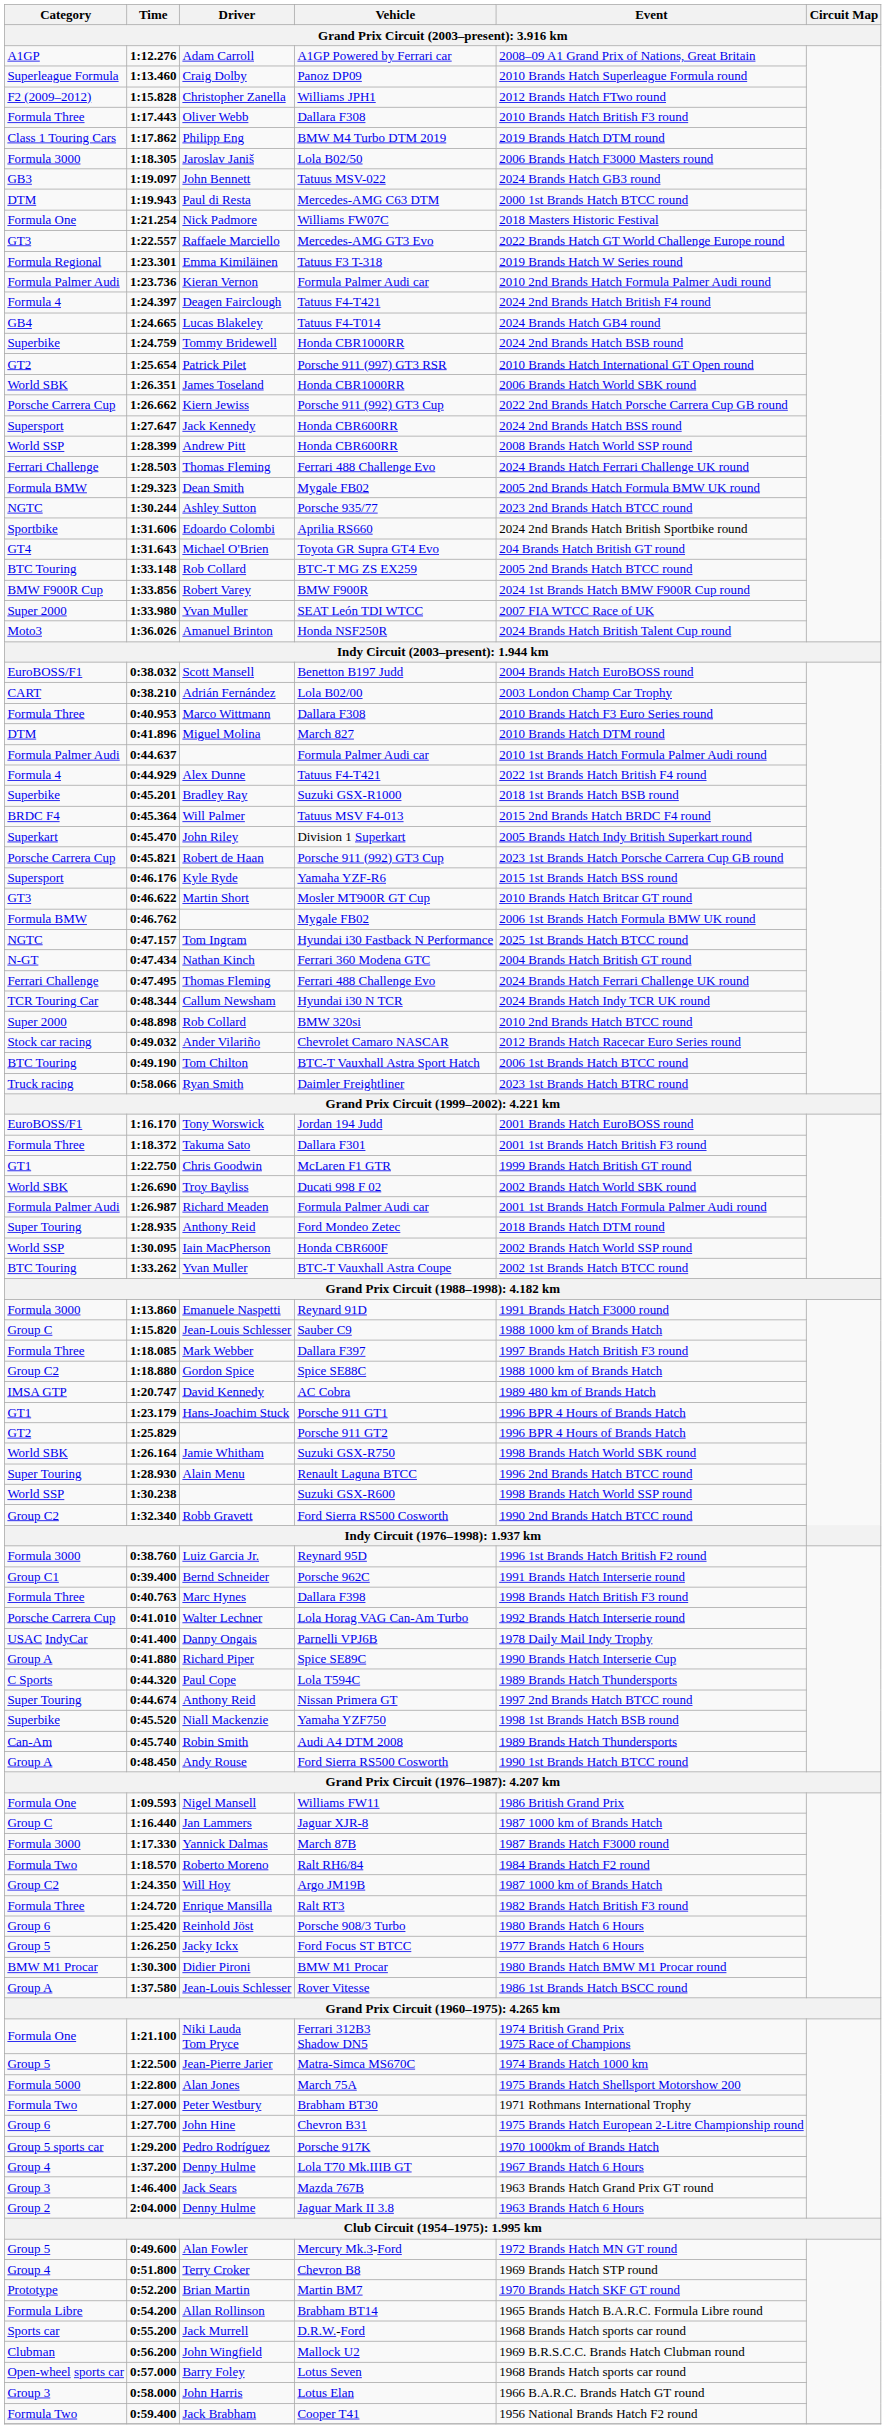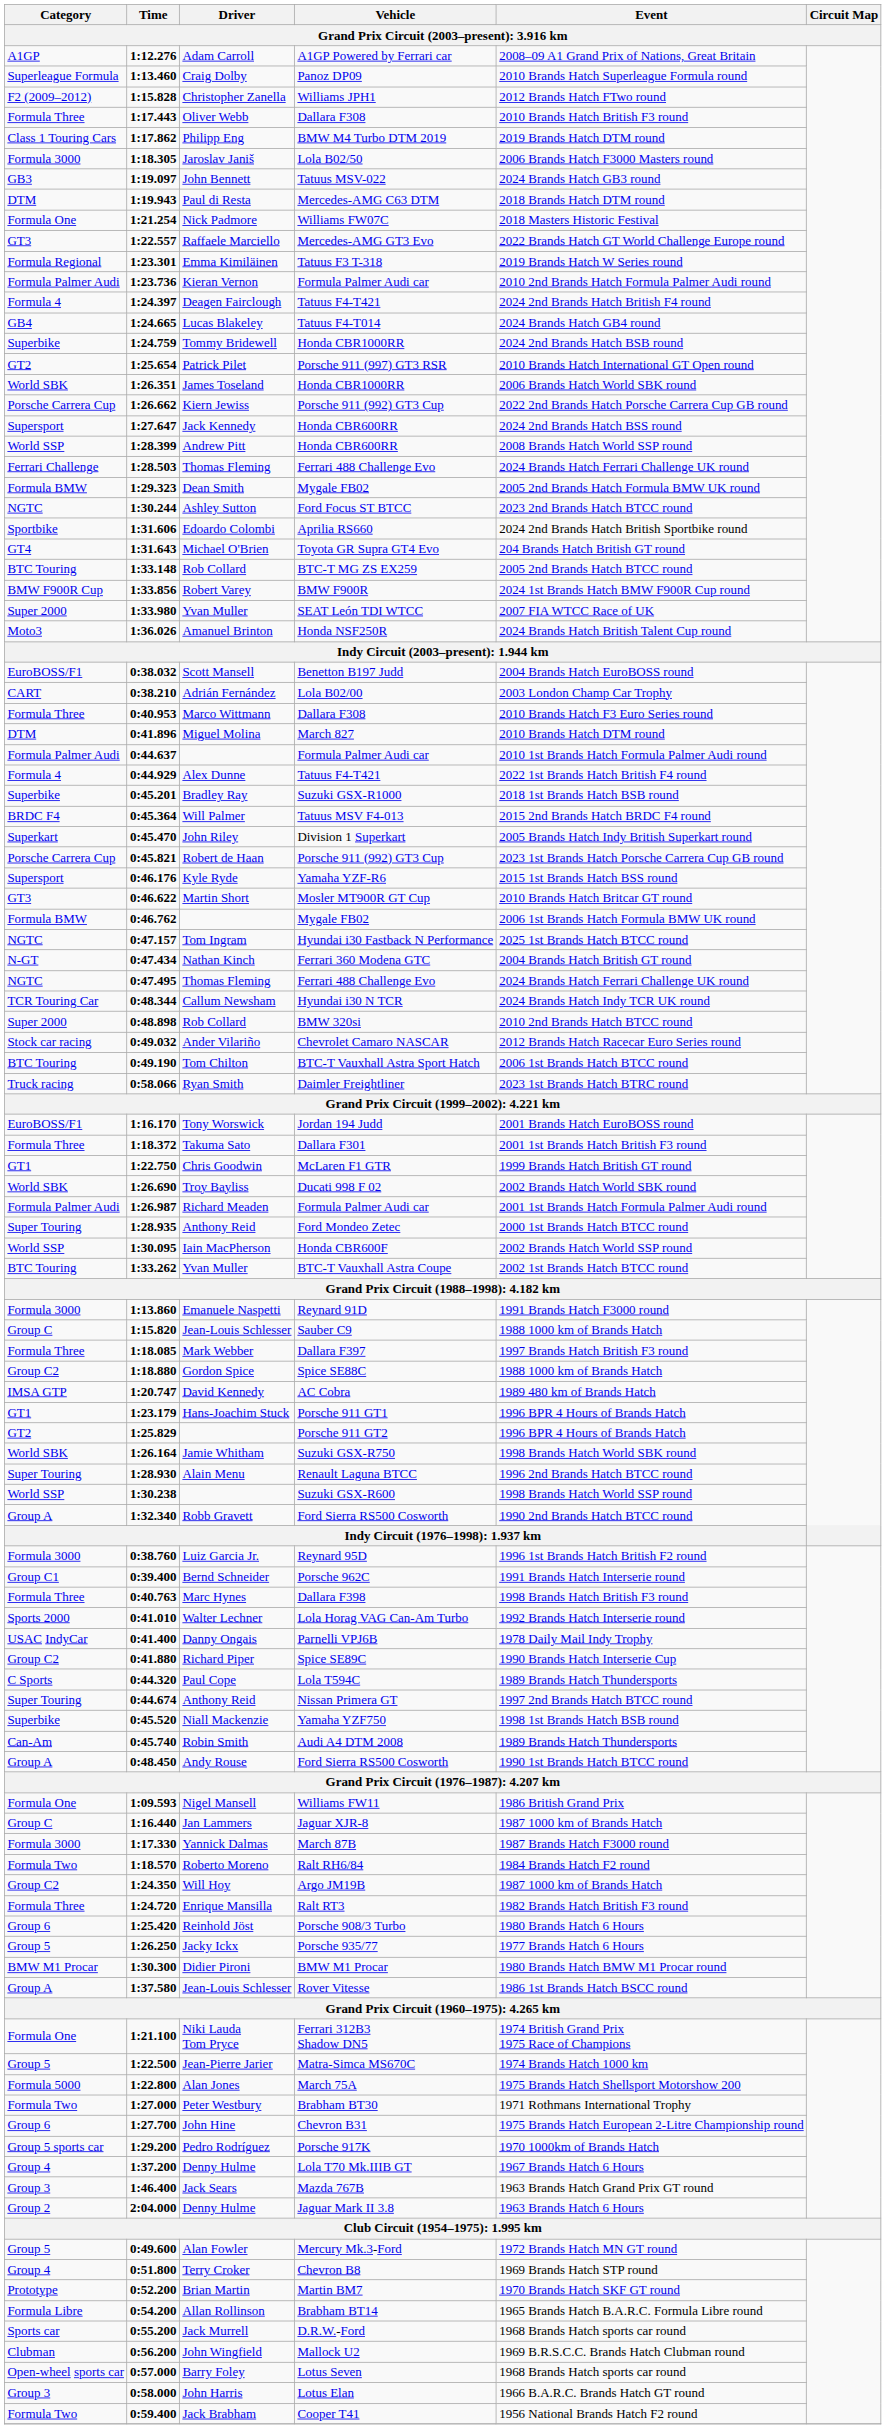Paul di Resta | Event: 2000 1st Brands Hatch BTCC round -> 2018 Brands Hatch DTM round
Ashley Sutton | Vehicle: Porsche 935/77 -> Ford Focus ST BTCC
0:47.495 / Thomas Fleming | Category: Ferrari Challenge -> NGTC
1:28.935 / Anthony Reid | Event: 2018 Brands Hatch DTM round -> 2000 1st Brands Hatch BTCC round
Robb Gravett | Category: Group C2 -> Group A
Walter Lechner | Category: Porsche Carrera Cup -> Sports 2000
Richard Piper | Category: Group A -> Group C2
Jacky Ickx | Vehicle: Ford Focus ST BTCC -> Porsche 935/77
